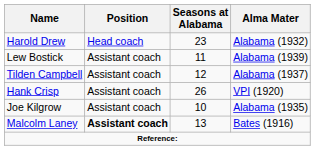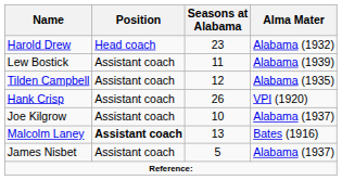Tilden Campbell | Alma Mater: Alabama (1937) -> Alabama (1935)
Joe Kilgrow | Alma Mater: Alabama (1935) -> Alabama (1937)
+ row: James Nisbet | Assistant coach | 5 | Alabama (1937)
